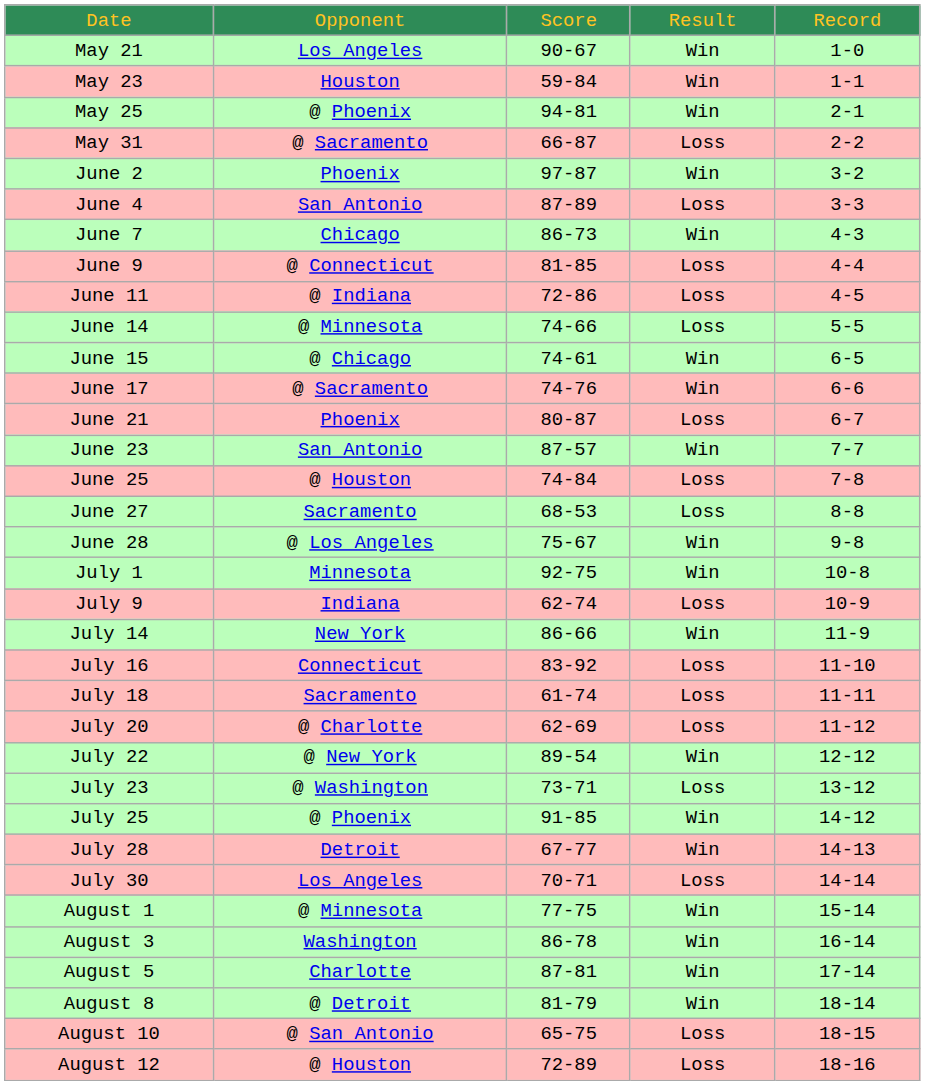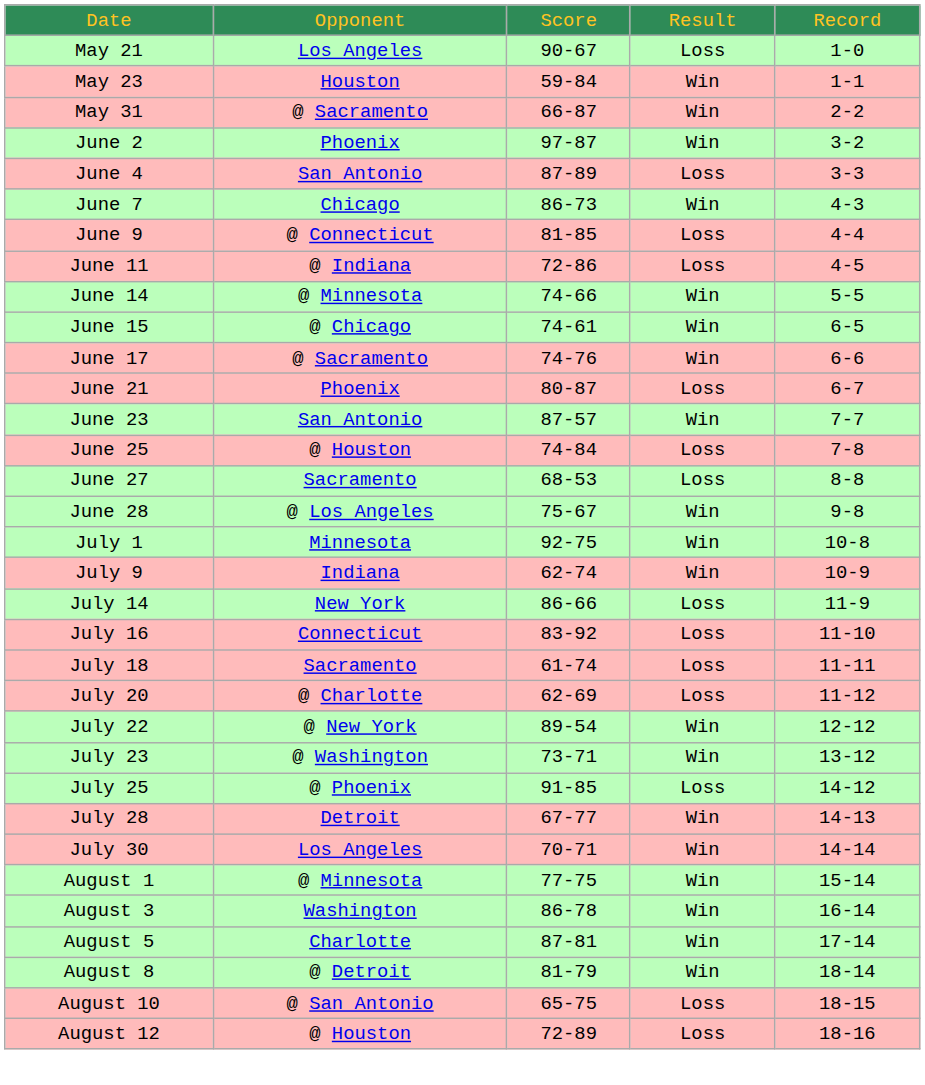May 21 | column 4: Win -> Loss
- row: May 25 | @ Phoenix | 94-81 | Win | 2-1
May 31 | column 4: Loss -> Win
June 14 | column 4: Loss -> Win
July 9 | column 4: Loss -> Win
July 14 | column 4: Win -> Loss
July 23 | column 4: Loss -> Win
July 25 | column 4: Win -> Loss
July 30 | column 4: Loss -> Win
